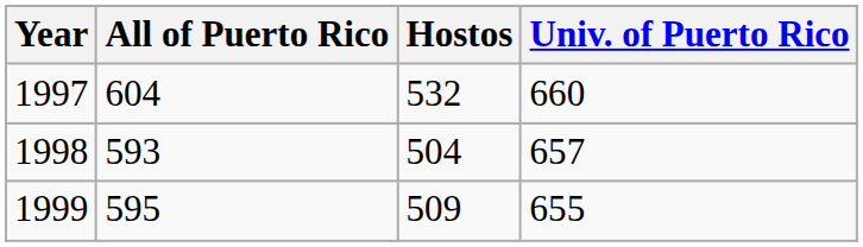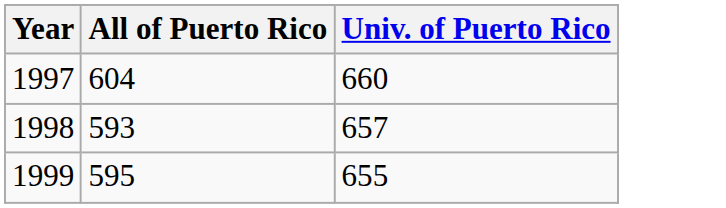- column: Hostos | 532 | 504 | 509
